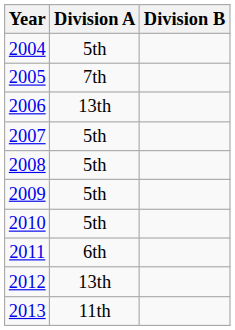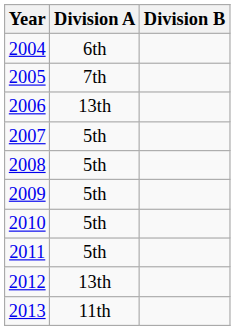2004 | Division A: 5th -> 6th
2011 | Division A: 6th -> 5th
